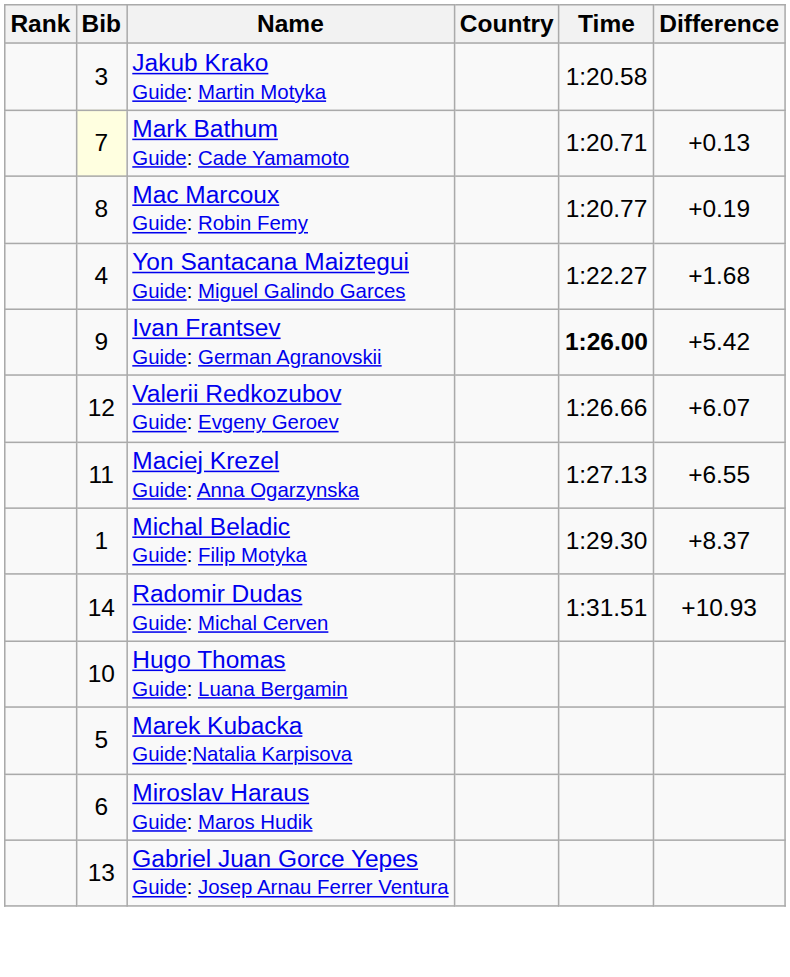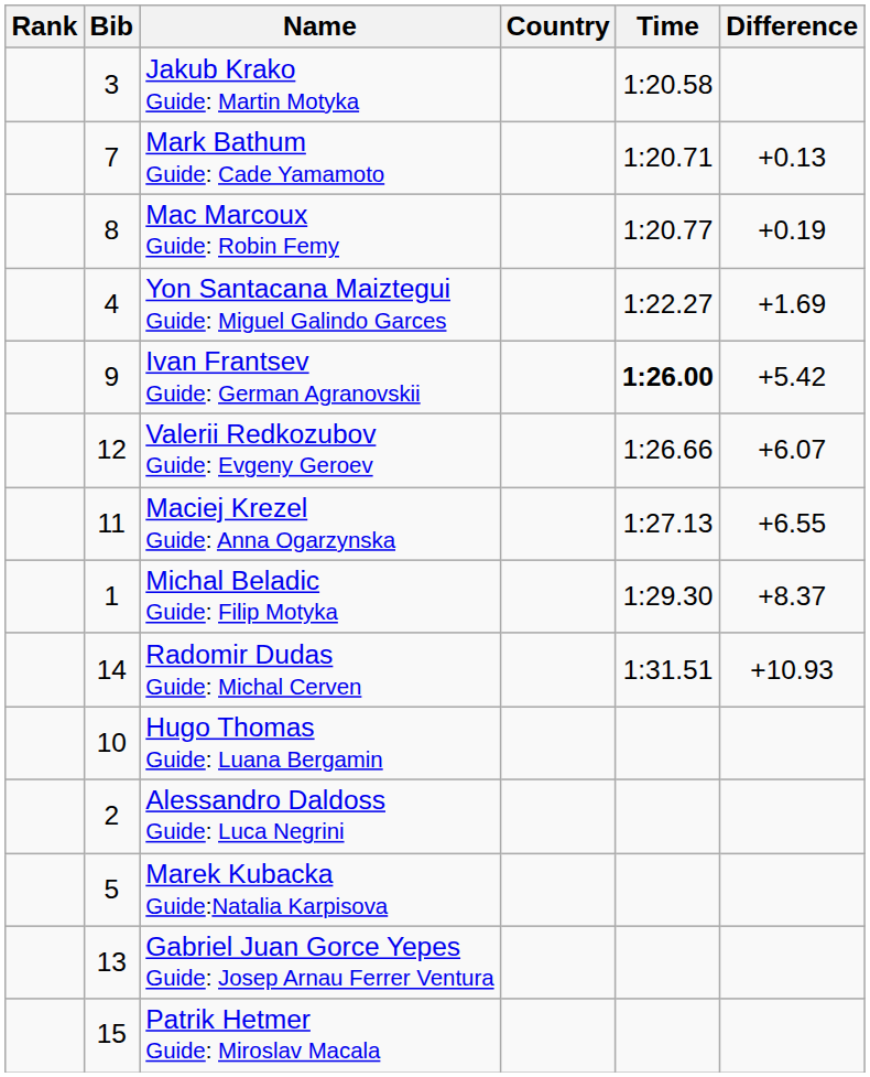Mark Bathum Guide: Cade Yamamoto | Bib: lightyellow background -> no background
Yon Santacana Maiztegui Guide: Miguel Galindo Garces | Difference: +1.68 -> +1.69
+ row: 2 | Alessandro Daldoss Guide: Luca Negrini
- row: 6 | Miroslav Haraus Guide: Maros Hudik
+ row: 15 | Patrik Hetmer Guide: Miroslav Macala
